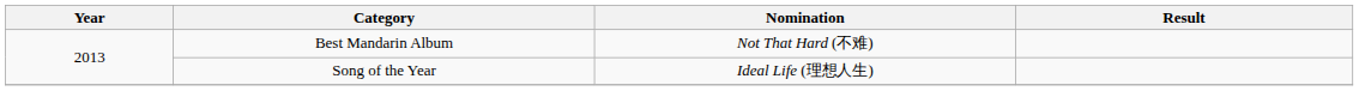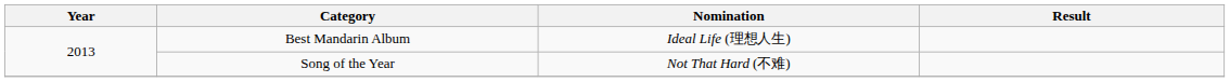Best Mandarin Album | Nomination: Not That Hard (不难) -> Ideal Life (理想人生)
Song of the Year | Nomination: Ideal Life (理想人生) -> Not That Hard (不难)
